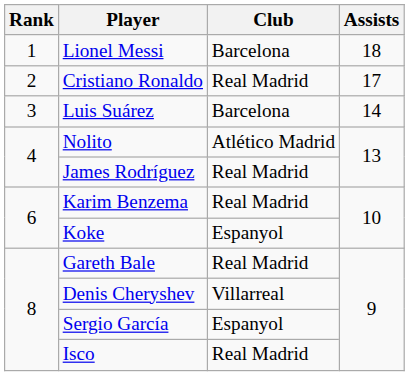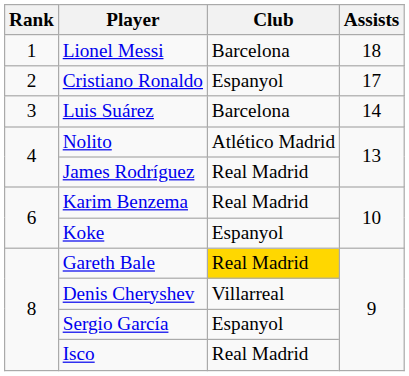Cristiano Ronaldo | Club: Real Madrid -> Espanyol
Gareth Bale | Club: no background -> gold background
